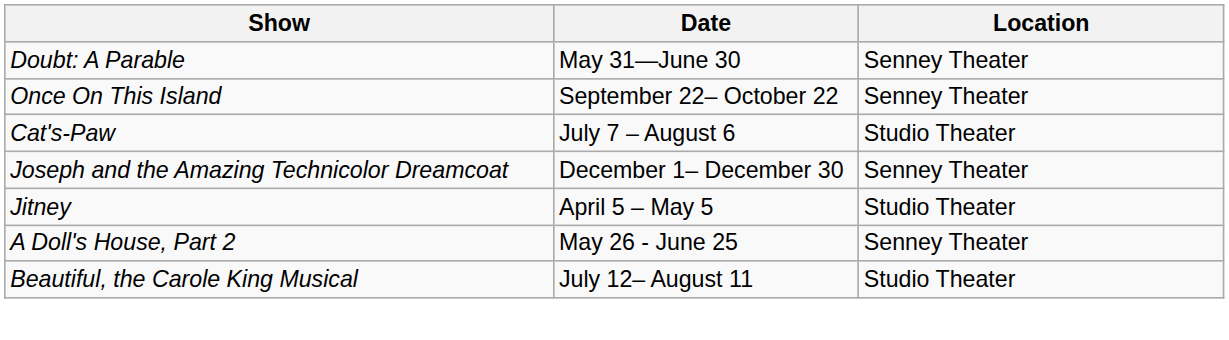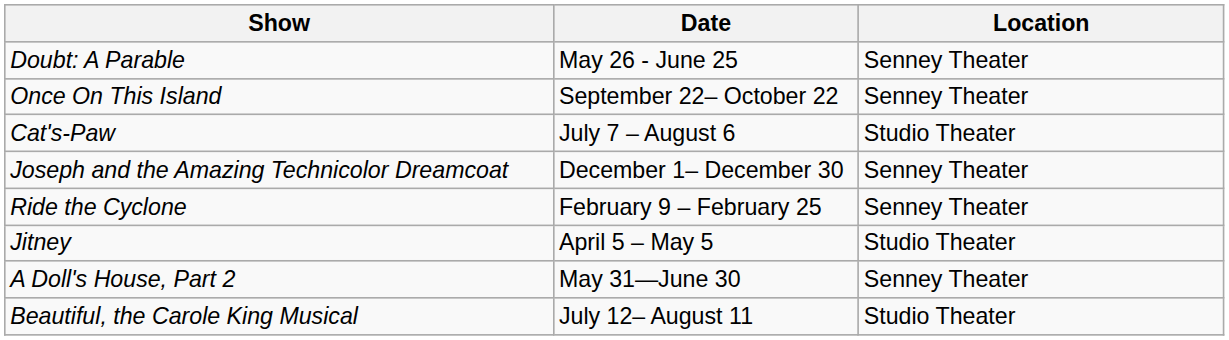Doubt: A Parable | Date: May 31—June 30 -> May 26 - June 25
+ row: Ride the Cyclone | February 9 – February 25 | Senney Theater
A Doll's House, Part 2 | Date: May 26 - June 25 -> May 31—June 30
